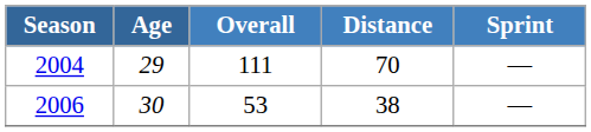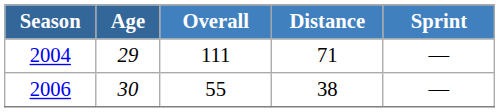2004 | Distance: 70 -> 71
2006 | Overall: 53 -> 55
